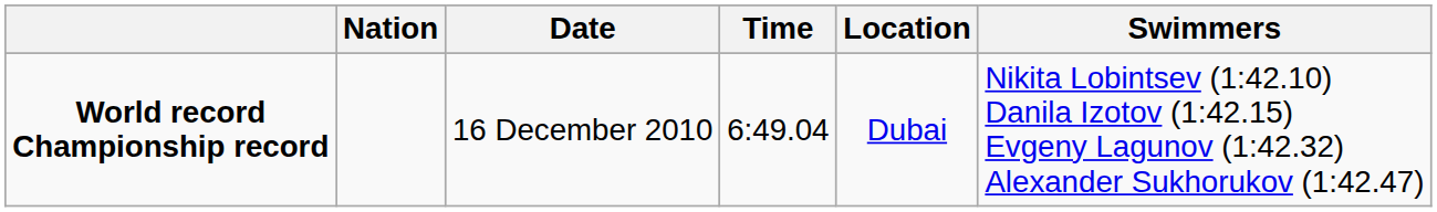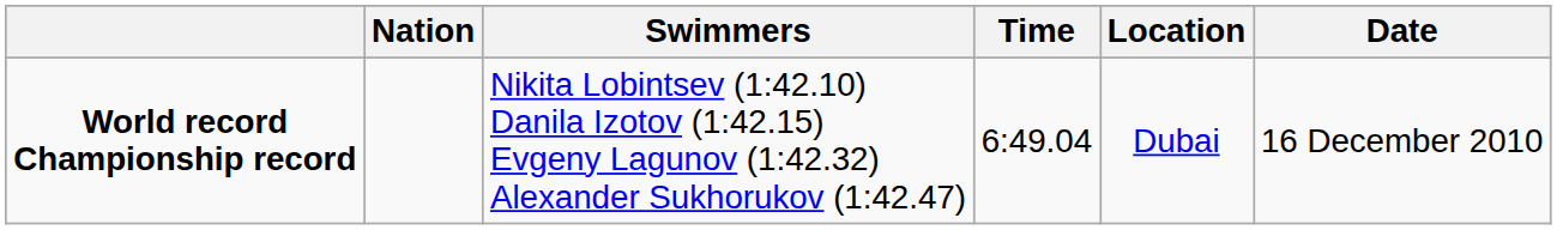columns swapped: Swimmers <-> Date
